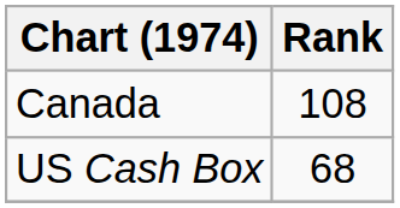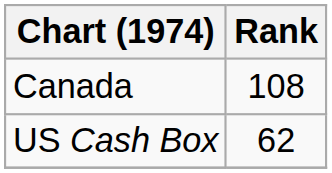US Cash Box | Rank: 68 -> 62
